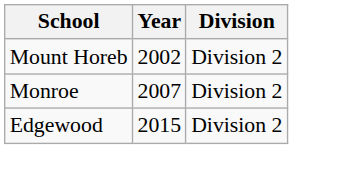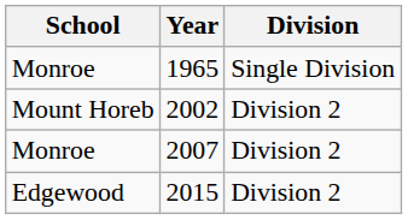+ row: Monroe | 1965 | Single Division
